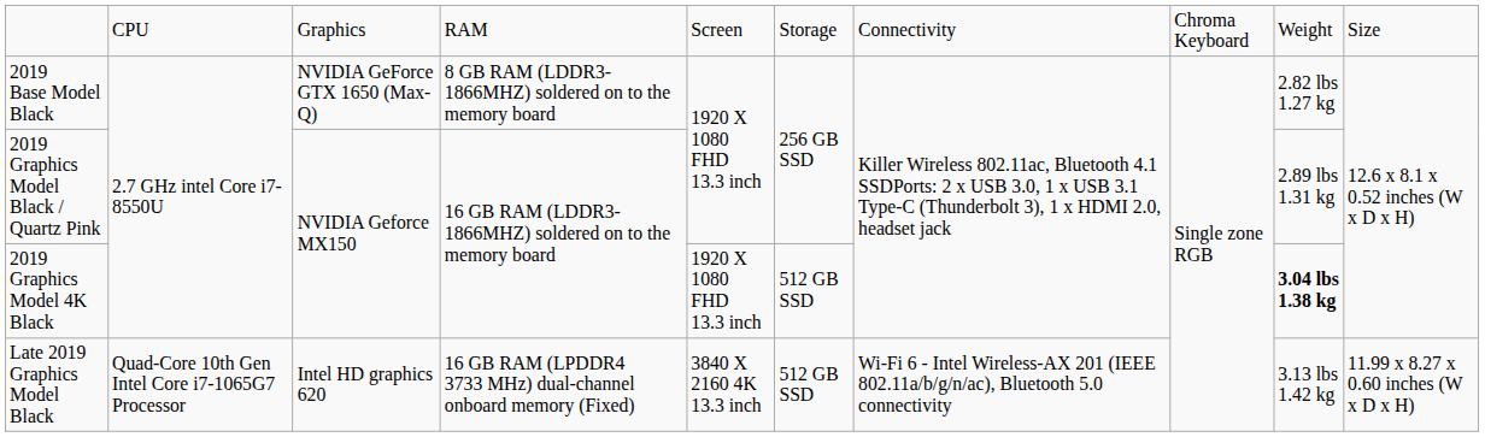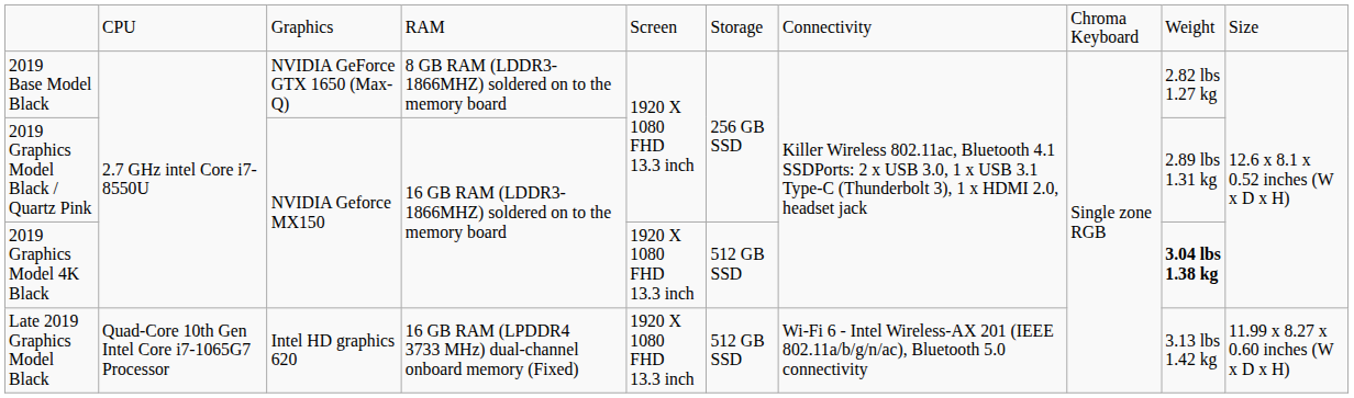Late 2019 Graphics Model Black | column 5: 3840 X 2160 4K 13.3 inch -> 1920 X 1080 FHD 13.3 inch
